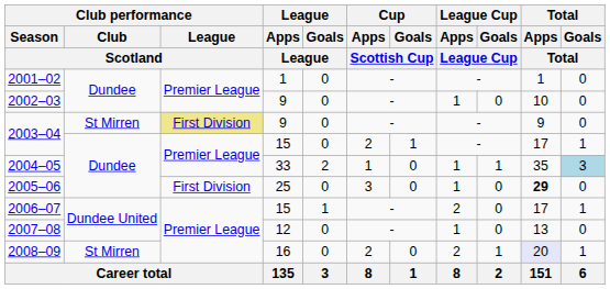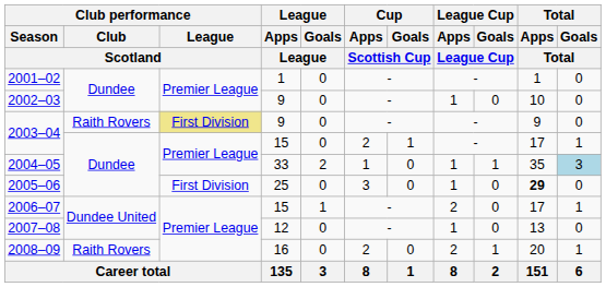2003–04 / 9 | Club performance / Club / Scotland: St Mirren -> Raith Rovers
2008–09 | Club performance / Club / Scotland: St Mirren -> Raith Rovers
2008–09 | Total / Apps / Total: lavender background -> no background
